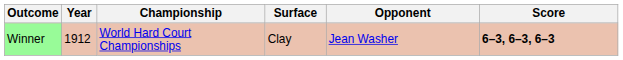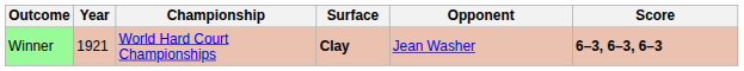Winner | Year: 1912 -> 1921
Winner | Surface: normal -> bold
